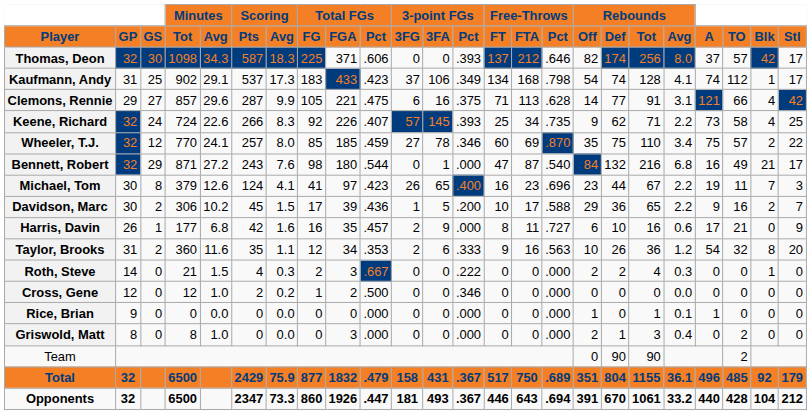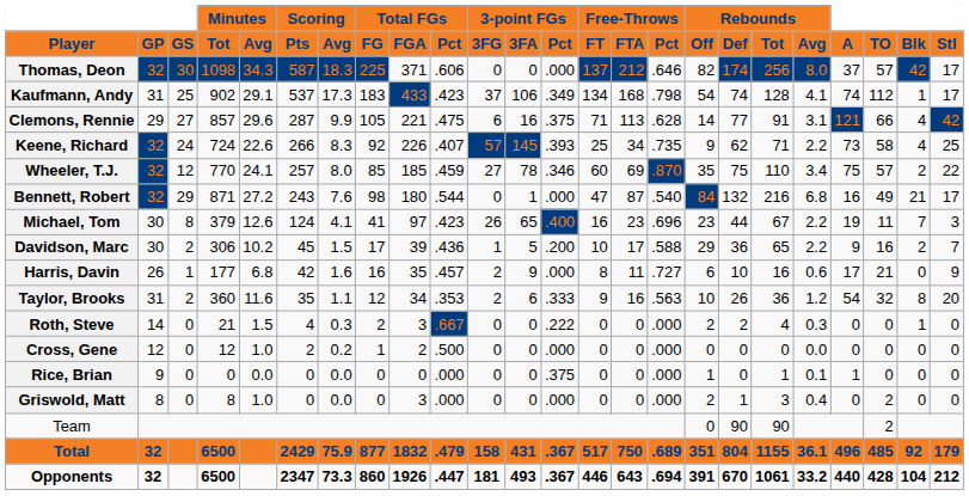Thomas, Deon | 3-point FGs / Pct: .393 -> .000
Cross, Gene | 3-point FGs / Pct: .346 -> .000
Rice, Brian | 3-point FGs / Pct: .000 -> .375
